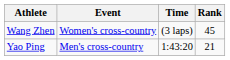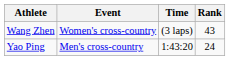Wang Zhen | Rank: 45 -> 43
Yao Ping | Rank: 21 -> 24
